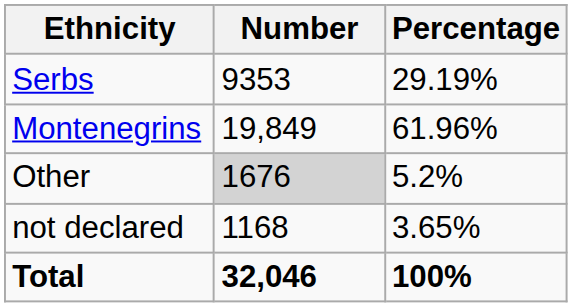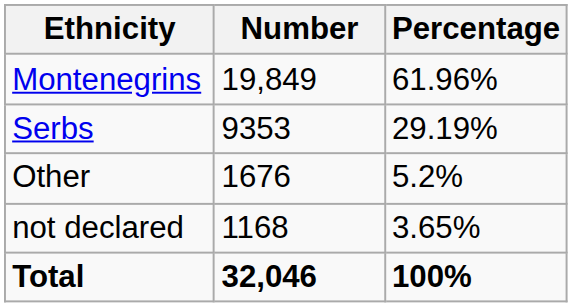rows swapped: Montenegrins <-> Serbs
Other | Number: lightgrey background -> no background
